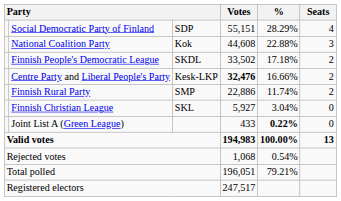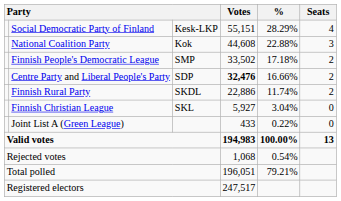Social Democratic Party of Finland | column 3: SDP -> Kesk-LKP
Finnish People's Democratic League | column 3: SKDL -> SMP
Centre Party and Liberal People's Party | column 3: Kesk-LKP -> SDP
Finnish Rural Party | column 3: SMP -> SKDL
Joint List A (Green League) | %: bold -> normal
